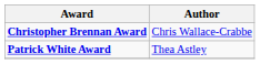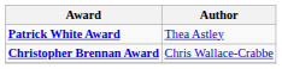rows swapped: Christopher Brennan Award <-> Patrick White Award
